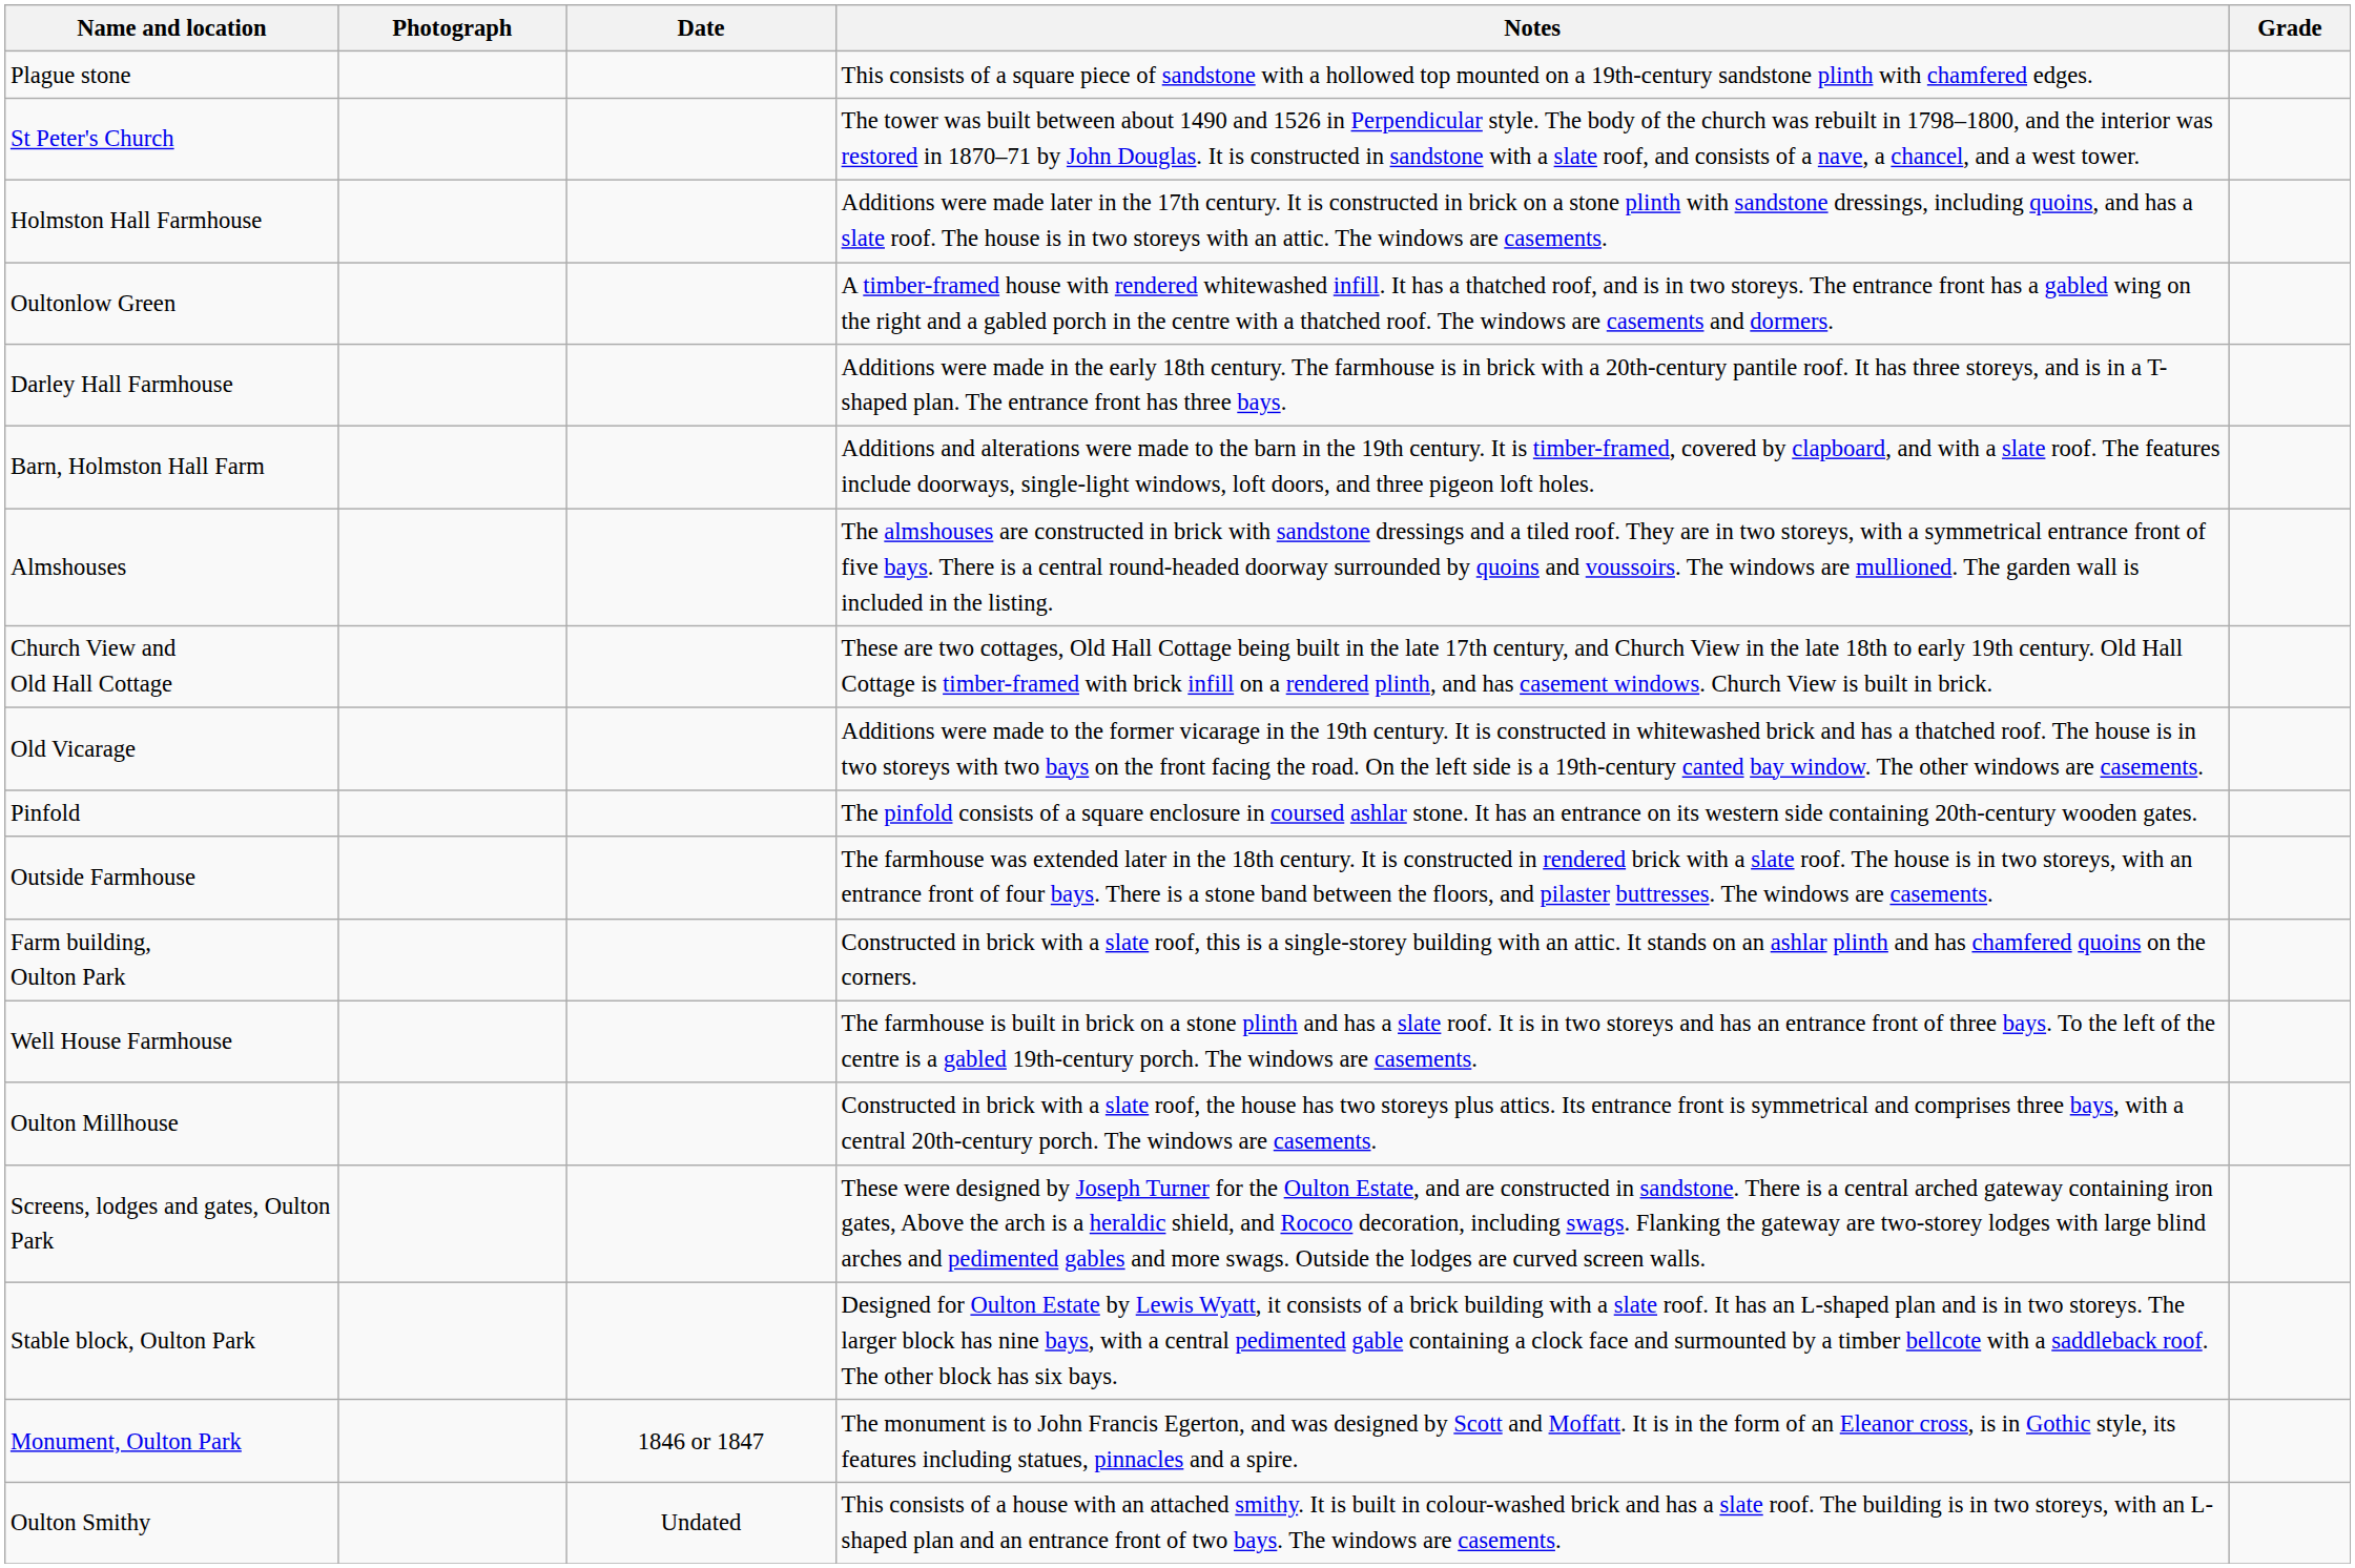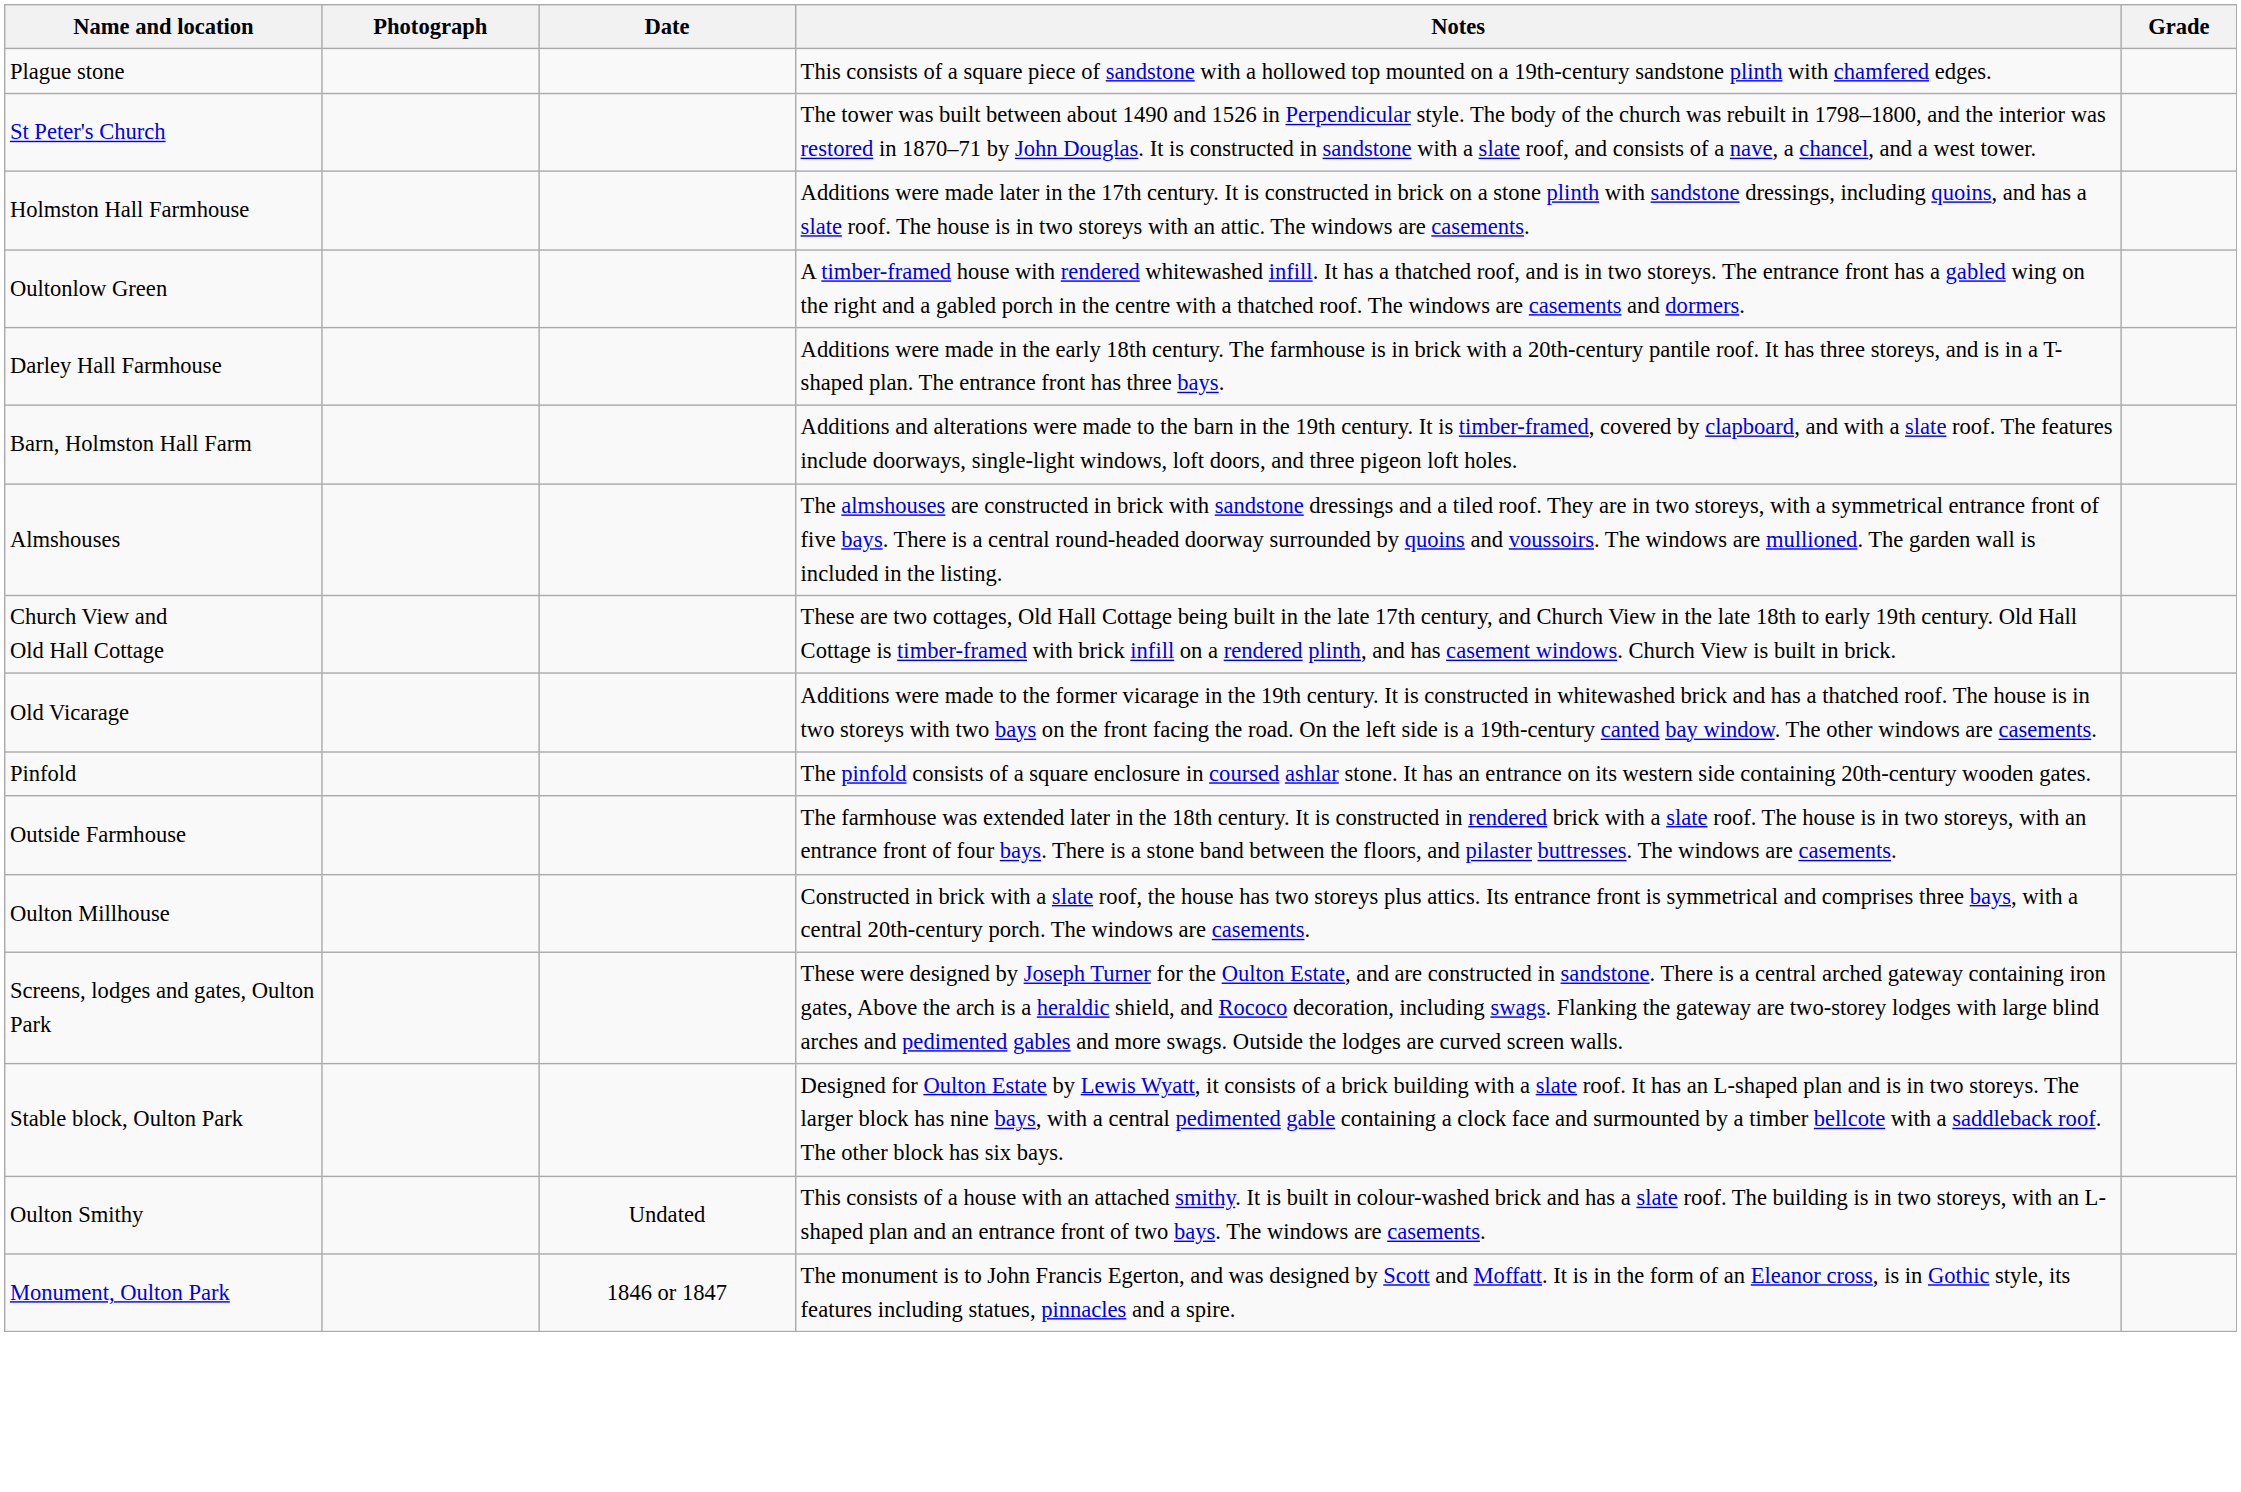- row: Farm building, Oulton Park | Constructed in brick with a slate roof, this is a single-storey building with an attic. It stands on an ashlar plinth and has chamfered quoins on the corners.
- row: Well House Farmhouse | The farmhouse is built in brick on a stone plinth and has a slate roof. It is in two storeys and has an entrance front of three bays. To the left of the centre is a gabled 19th-century porch. The windows are casements.
rows swapped: Monument, Oulton Park <-> Oulton Smithy
